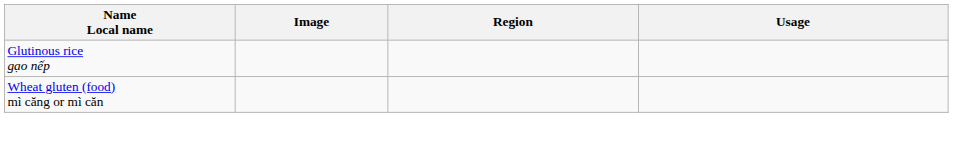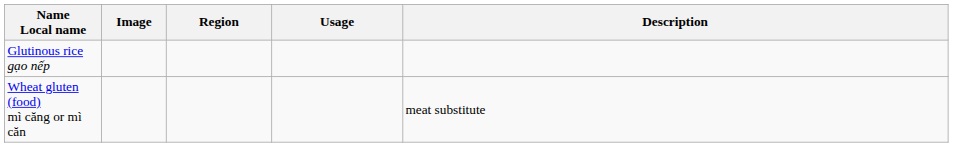+ column: Description | meat substitute
